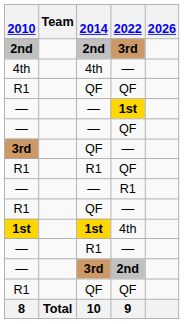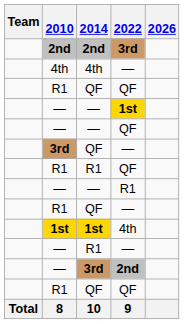columns swapped: Team <-> 2010
